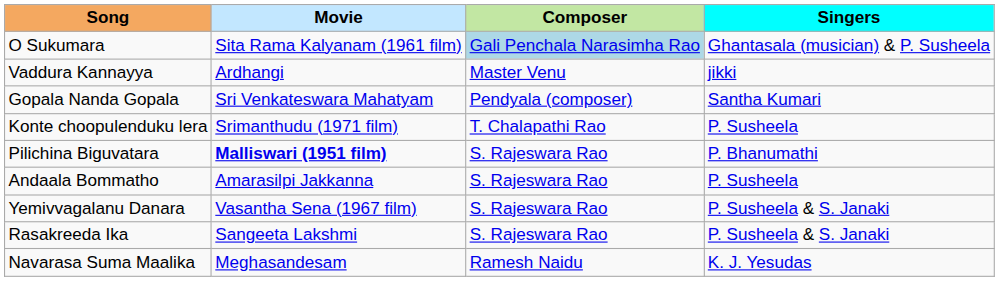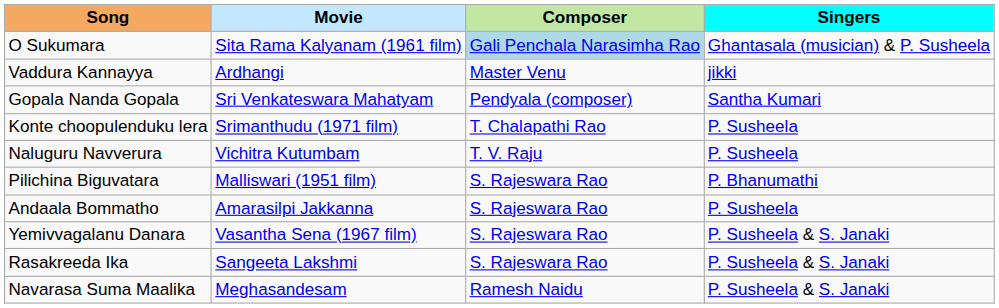+ row: Naluguru Navverura | Vichitra Kutumbam | T. V. Raju | P. Susheela
Pilichina Biguvatara | Movie: bold -> normal
Navarasa Suma Maalika | Singers: K. J. Yesudas -> P. Susheela & S. Janaki
